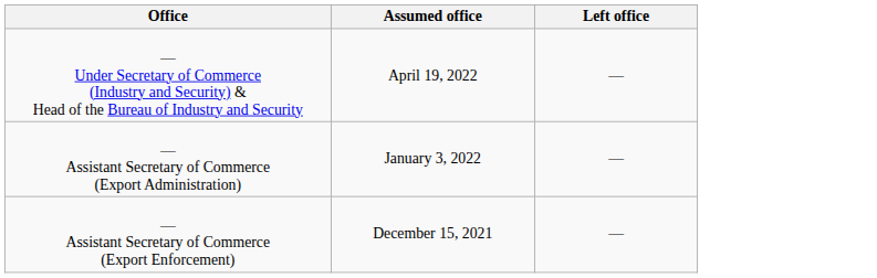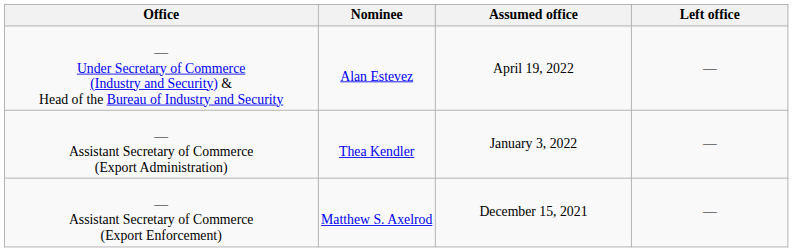+ column: Nominee | Alan Estevez | Thea Kendler | Matthew S. Axelrod
